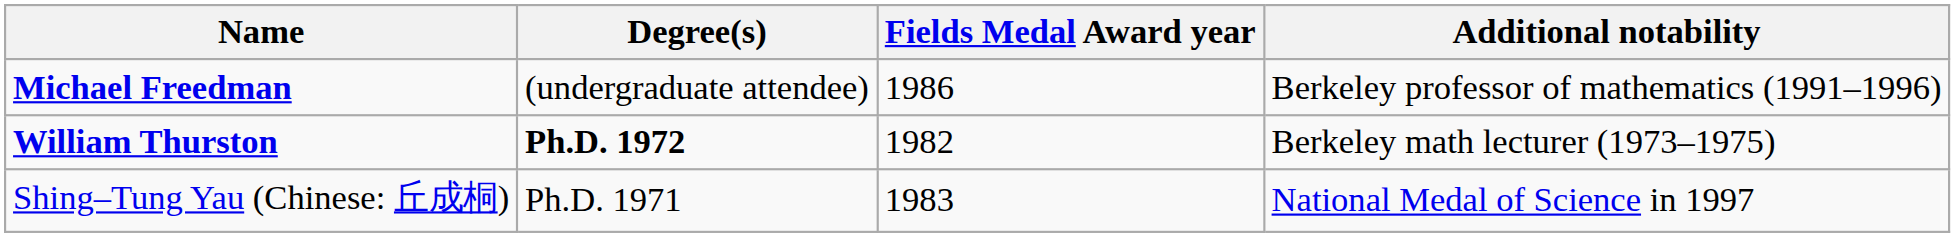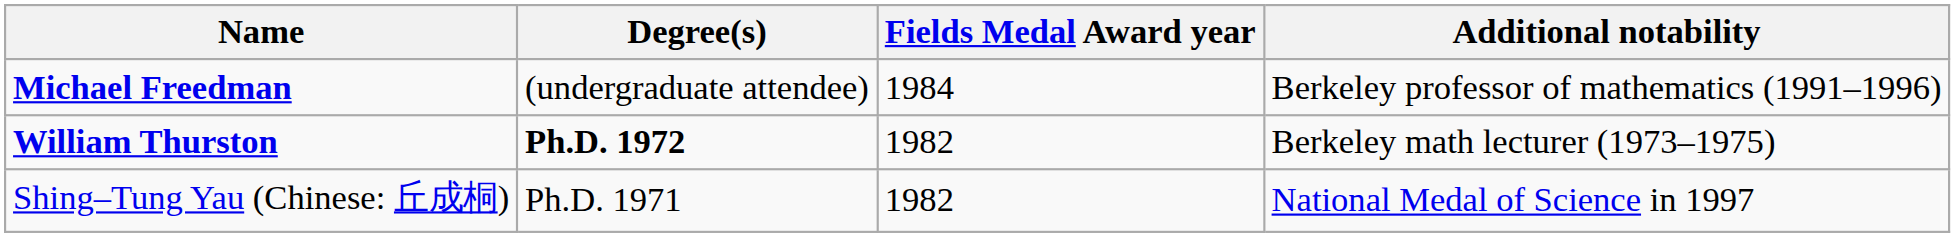Michael Freedman | Fields Medal Award year: 1986 -> 1984
Shing–Tung Yau (Chinese: 丘成桐) | Fields Medal Award year: 1983 -> 1982
